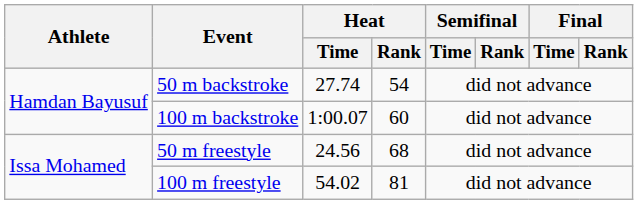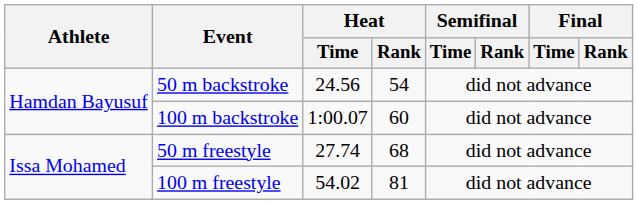50 m backstroke | Heat / Time: 27.74 -> 24.56
50 m freestyle | Heat / Time: 24.56 -> 27.74
